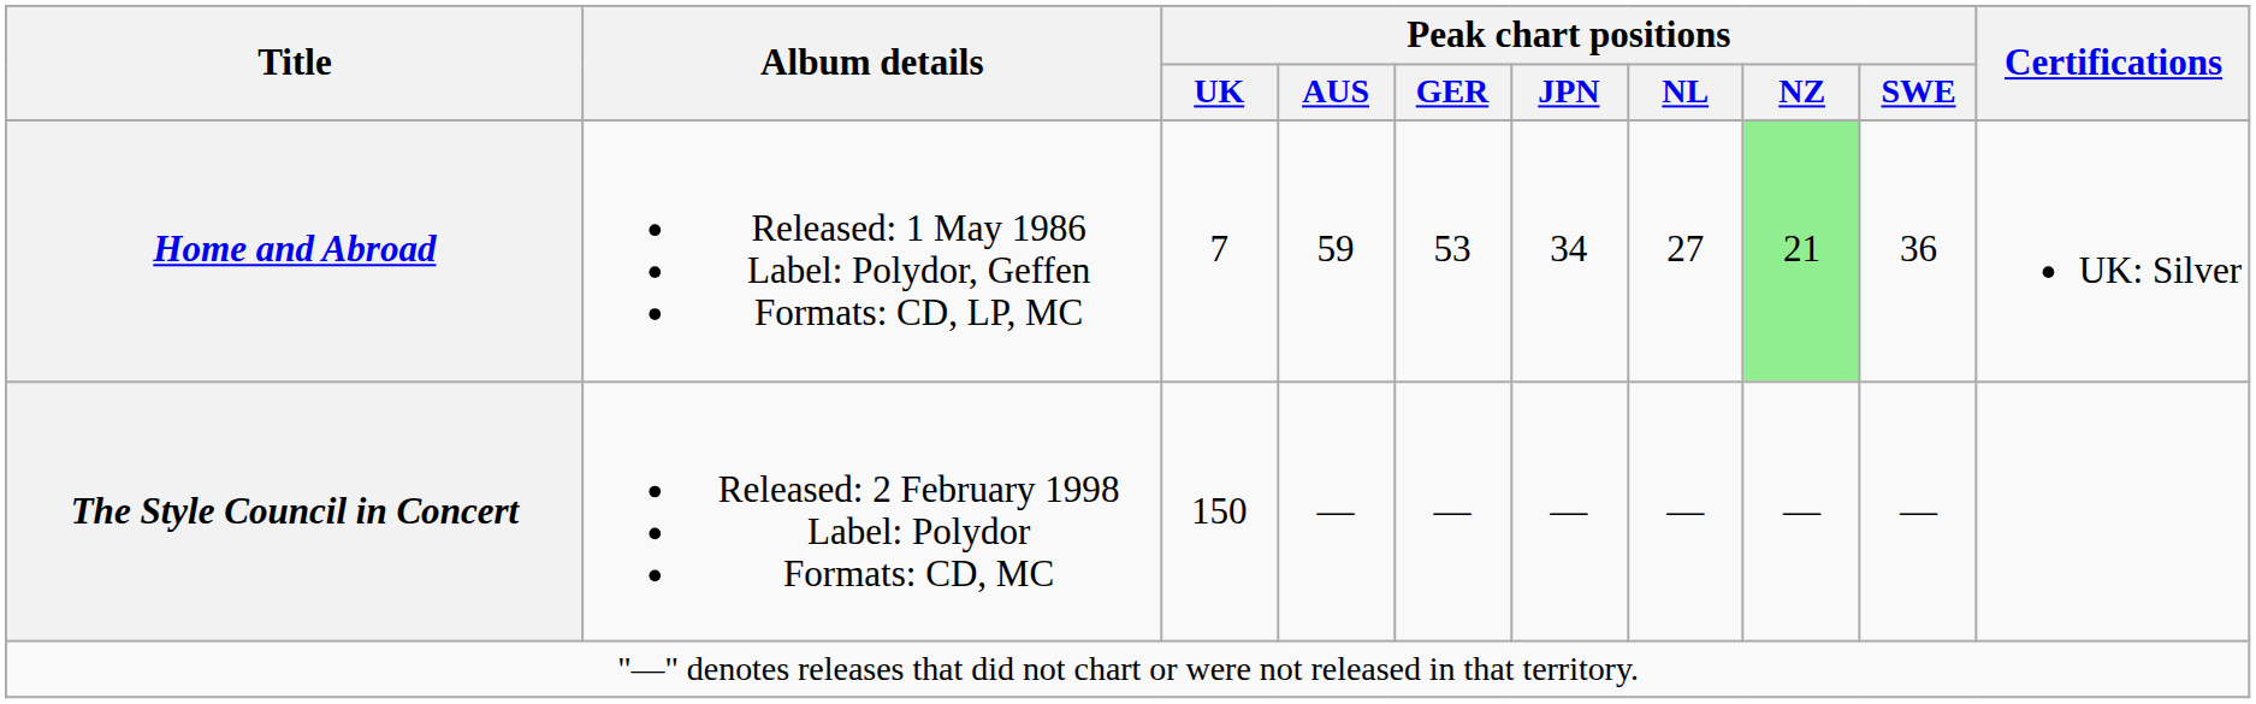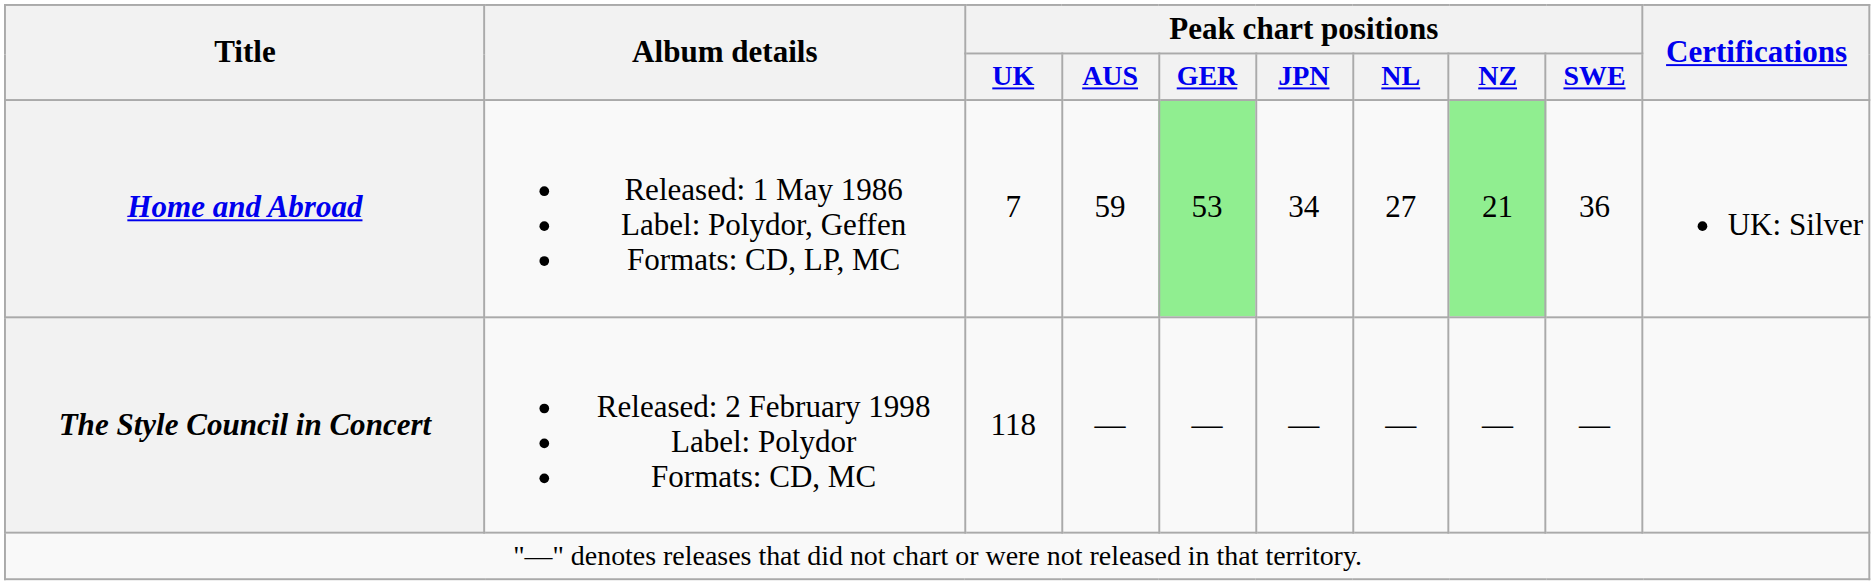Home and Abroad | Peak chart positions / GER: no background -> lightgreen background
The Style Council in Concert | Peak chart positions / UK: 150 -> 118
